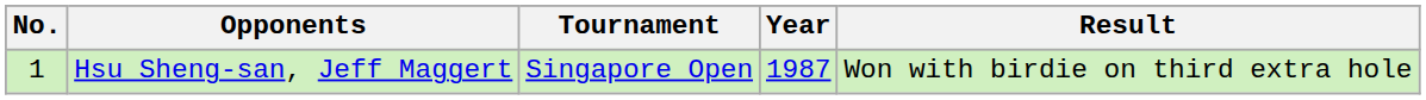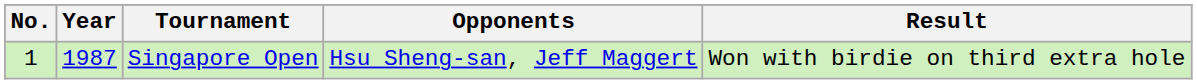columns swapped: Year <-> Opponents
